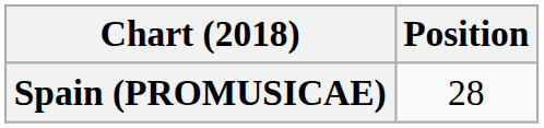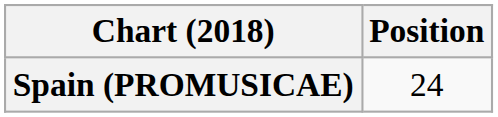Spain (PROMUSICAE) | Position: 28 -> 24
